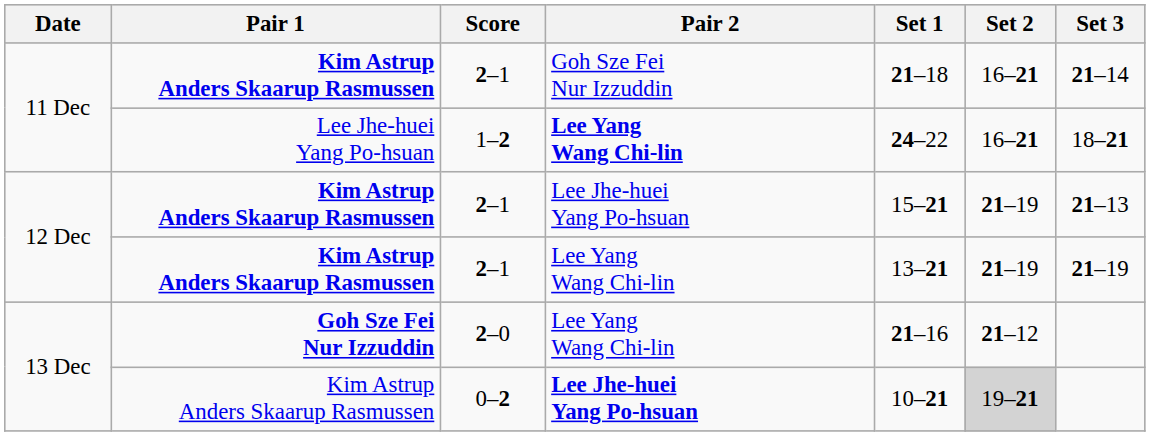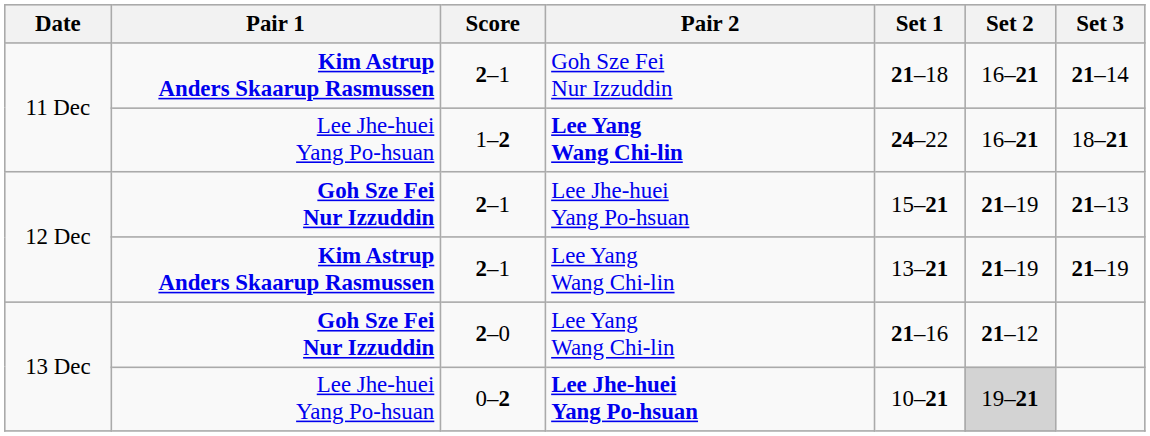2–1 / Lee Jhe-huei Yang Po-hsuan | Pair 1: Kim Astrup Anders Skaarup Rasmussen -> Goh Sze Fei Nur Izzuddin
0–2 | Pair 1: Kim Astrup Anders Skaarup Rasmussen -> Lee Jhe-huei Yang Po-hsuan
